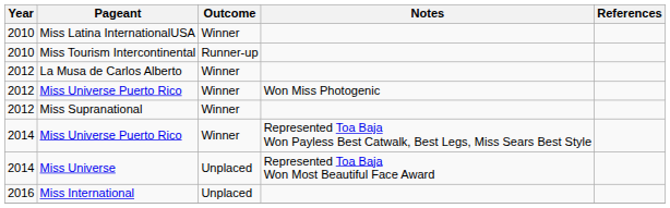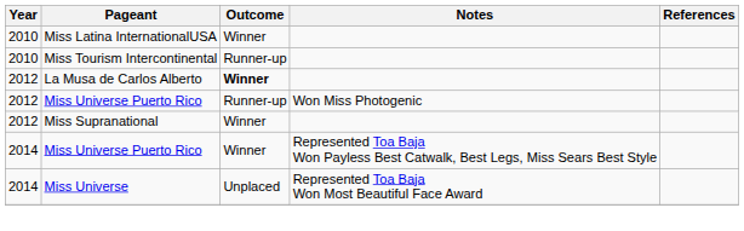La Musa de Carlos Alberto | Outcome: normal -> bold
2012 / Miss Universe Puerto Rico | Outcome: Winner -> Runner-up
- row: 2016 | Miss International | Unplaced
